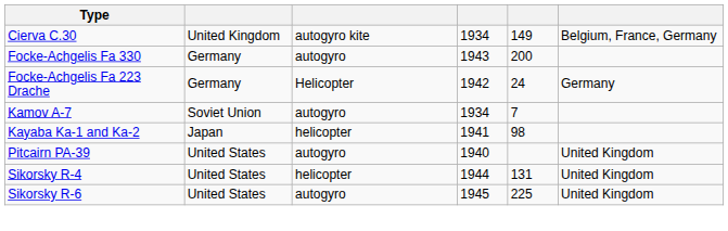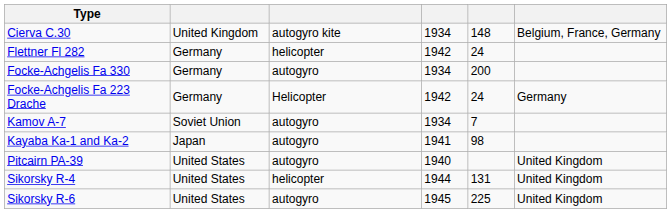Cierva C.30 | column 5: 149 -> 148
+ row: Flettner Fl 282 | Germany | helicopter | 1942 | 24
Focke-Achgelis Fa 330 | column 4: 1943 -> 1934
Kayaba Ka-1 and Ka-2 | column 3: helicopter -> autogyro
